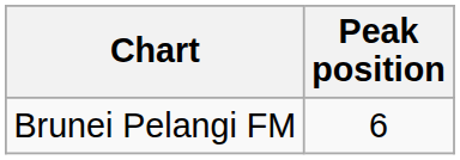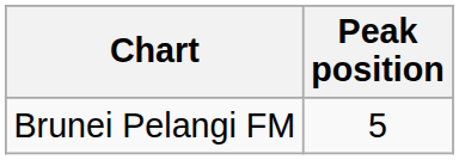Brunei Pelangi FM | Peak position: 6 -> 5
